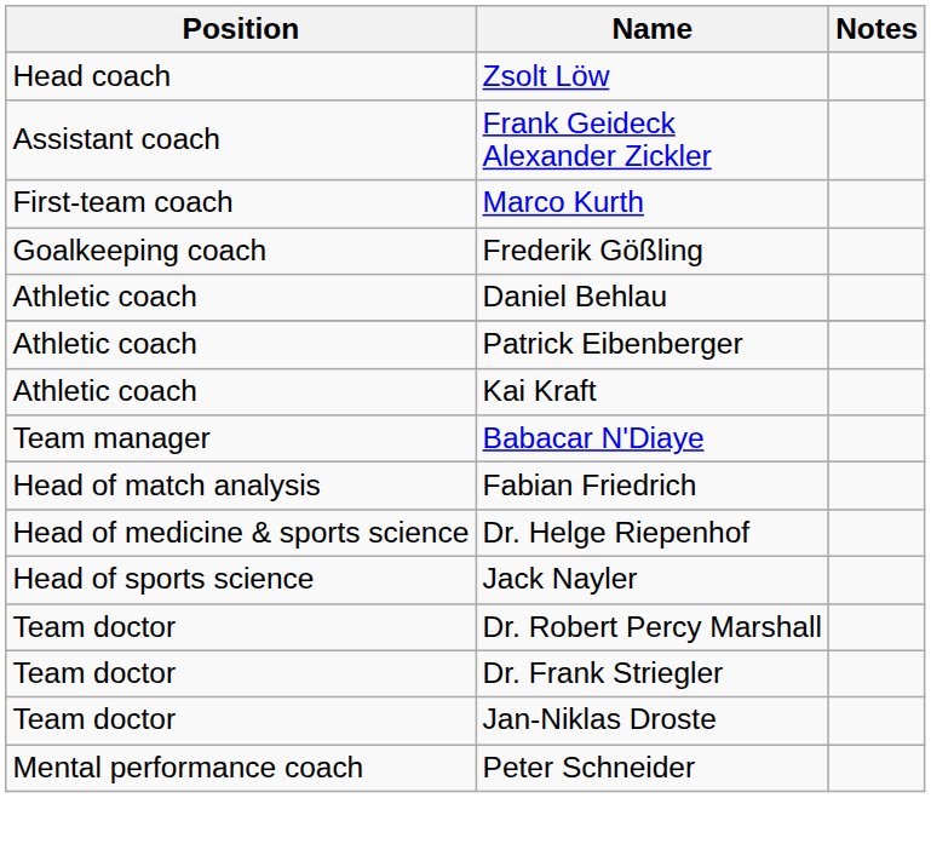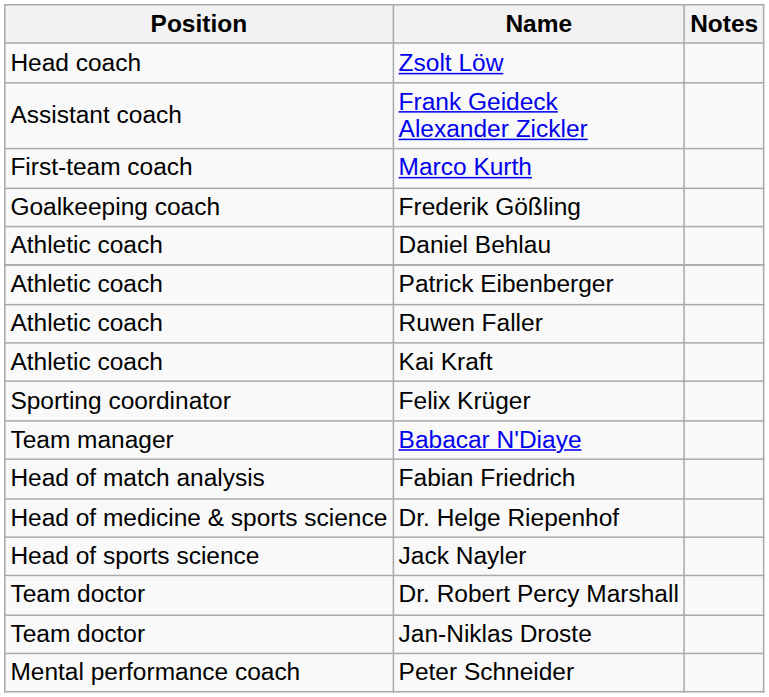+ row: Athletic coach | Ruwen Faller
+ row: Sporting coordinator | Felix Krüger
- row: Team doctor | Dr. Frank Striegler
